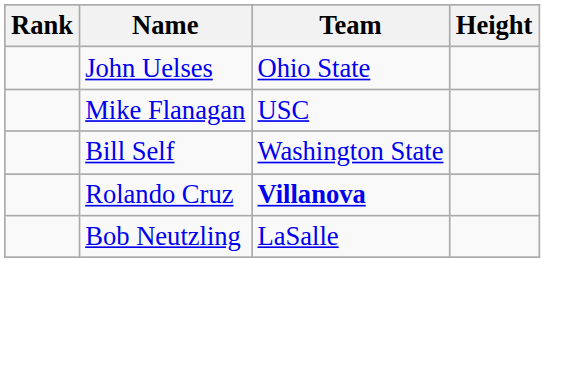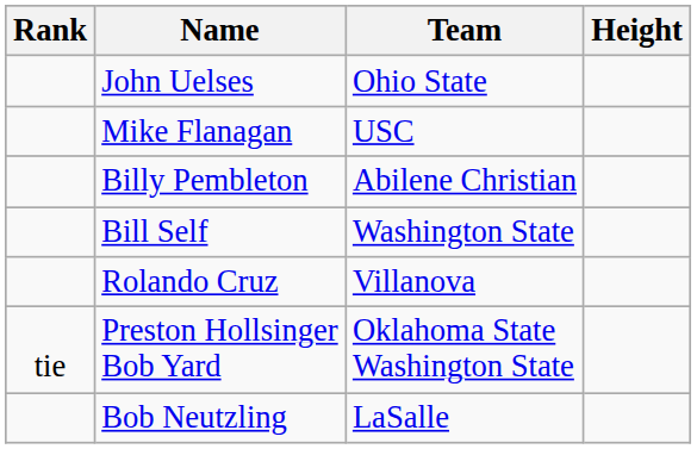+ row: Billy Pembleton | Abilene Christian
Rolando Cruz | Team: bold -> normal
+ row: tie | Preston Hollsinger Bob Yard | Oklahoma State Washington State
